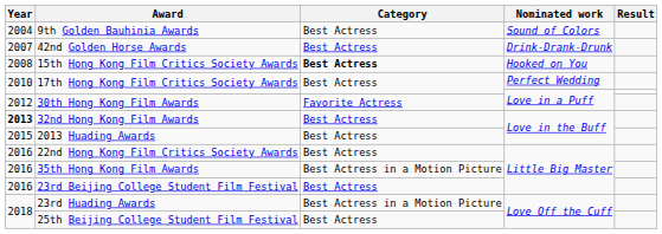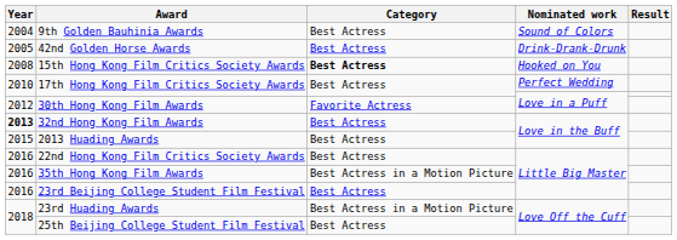42nd Golden Horse Awards | Year: 2007 -> 2005
